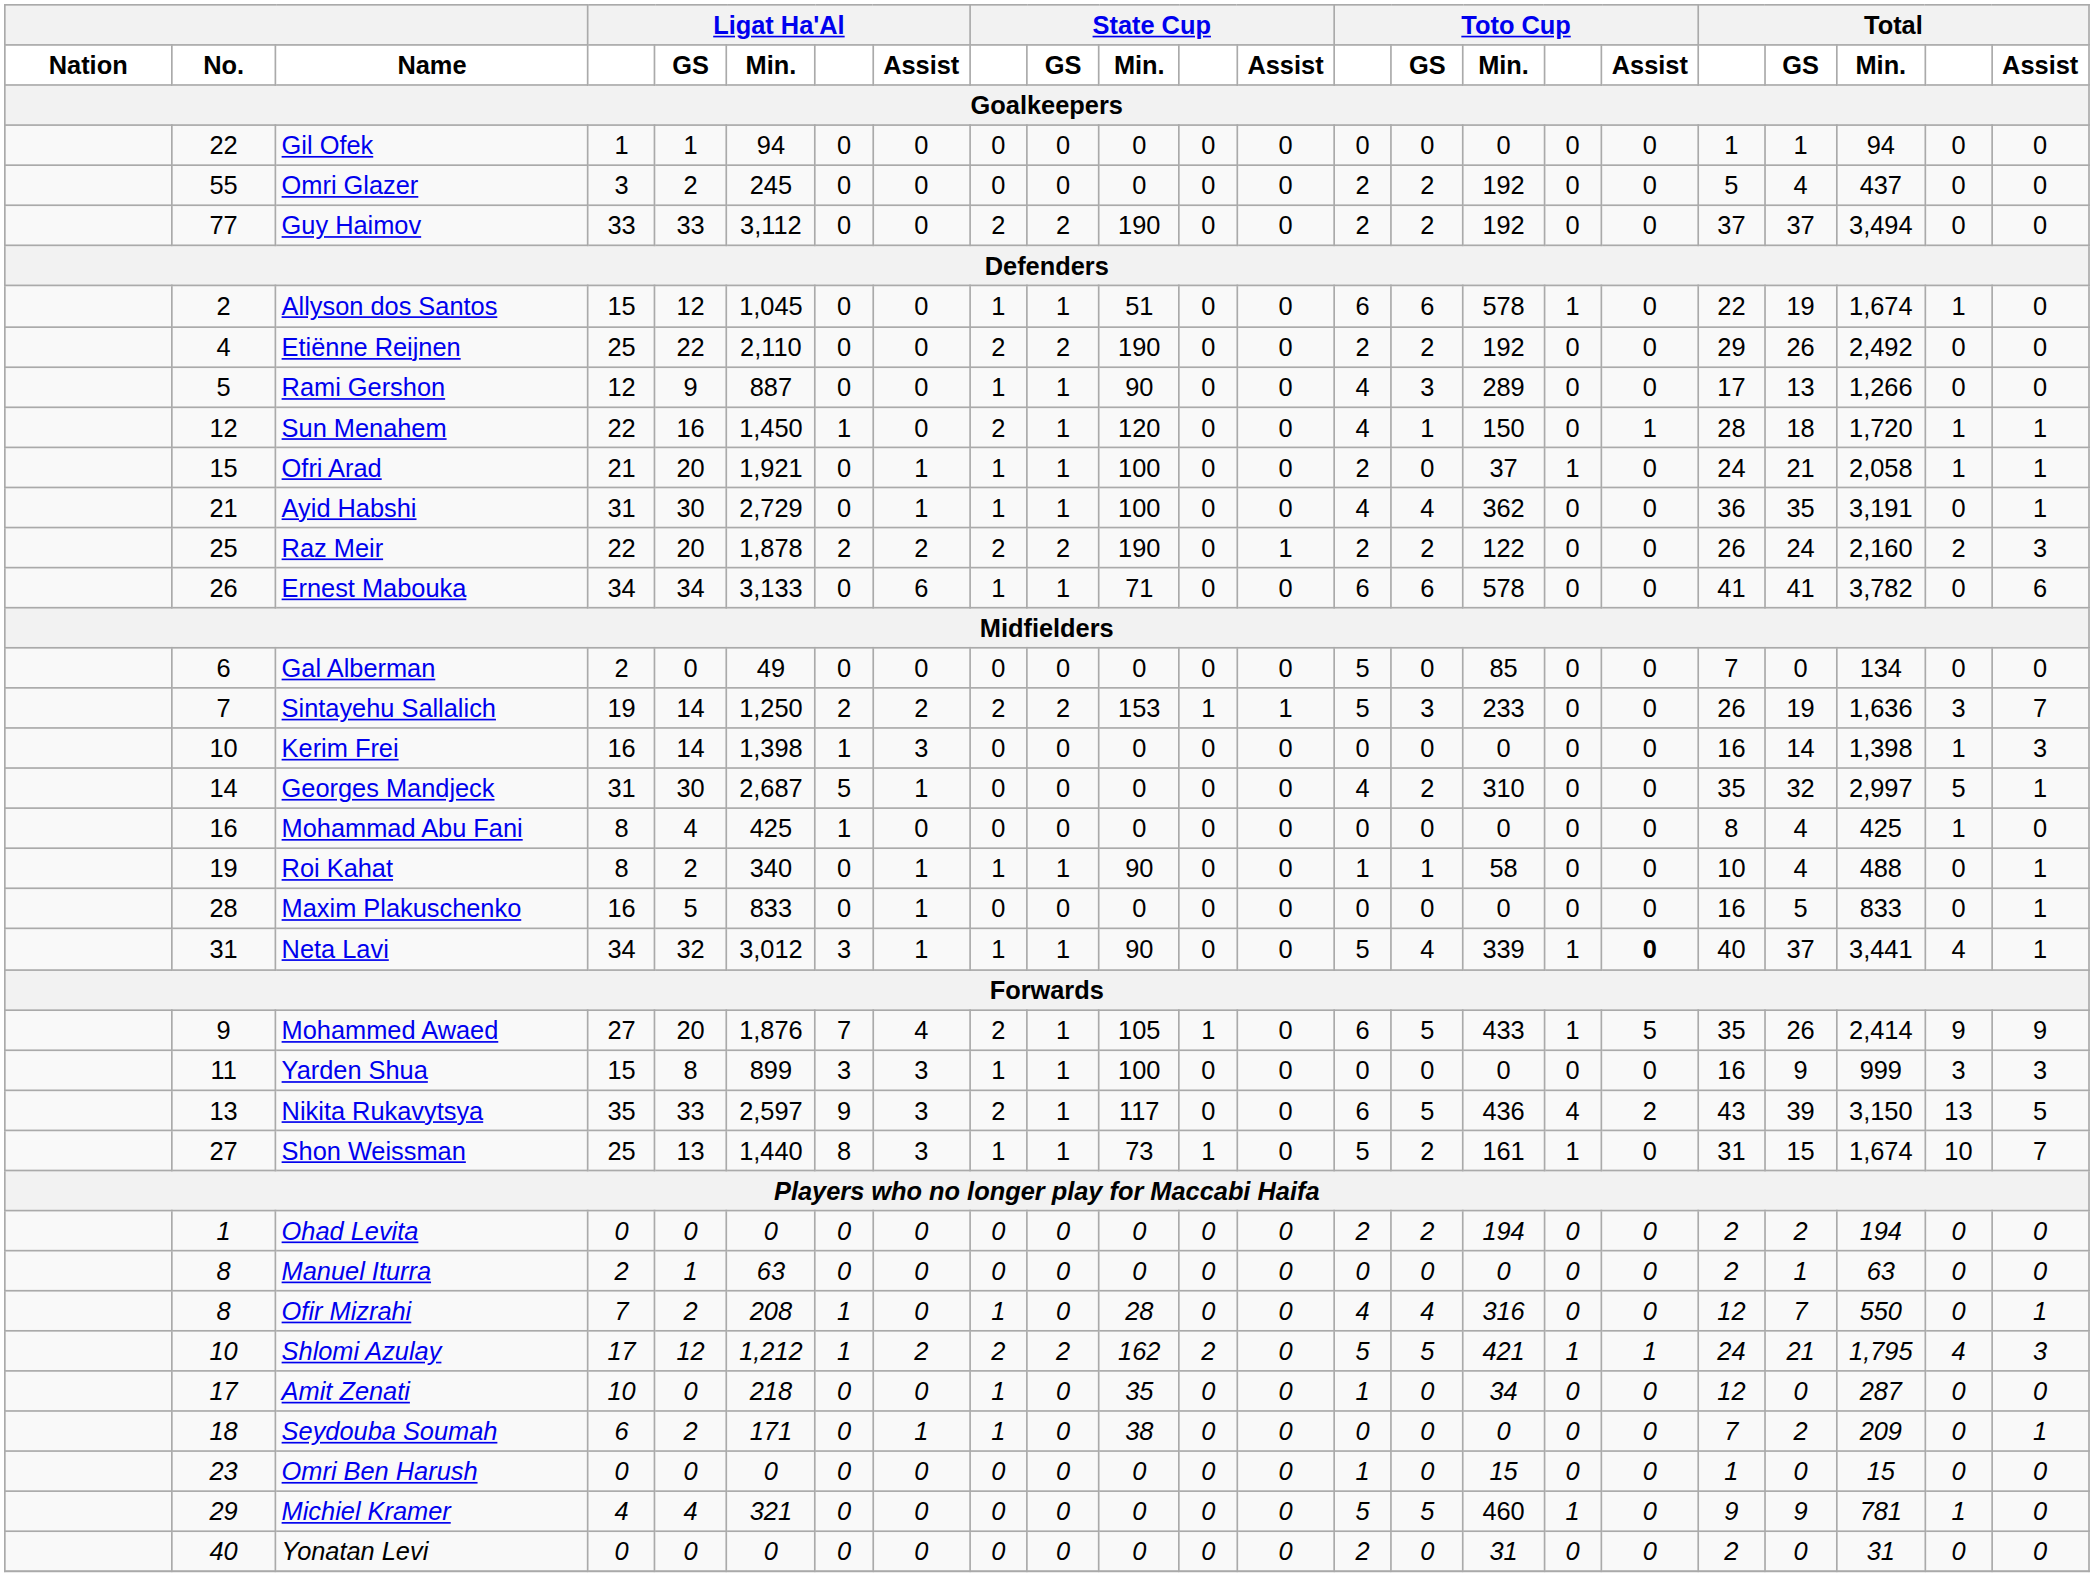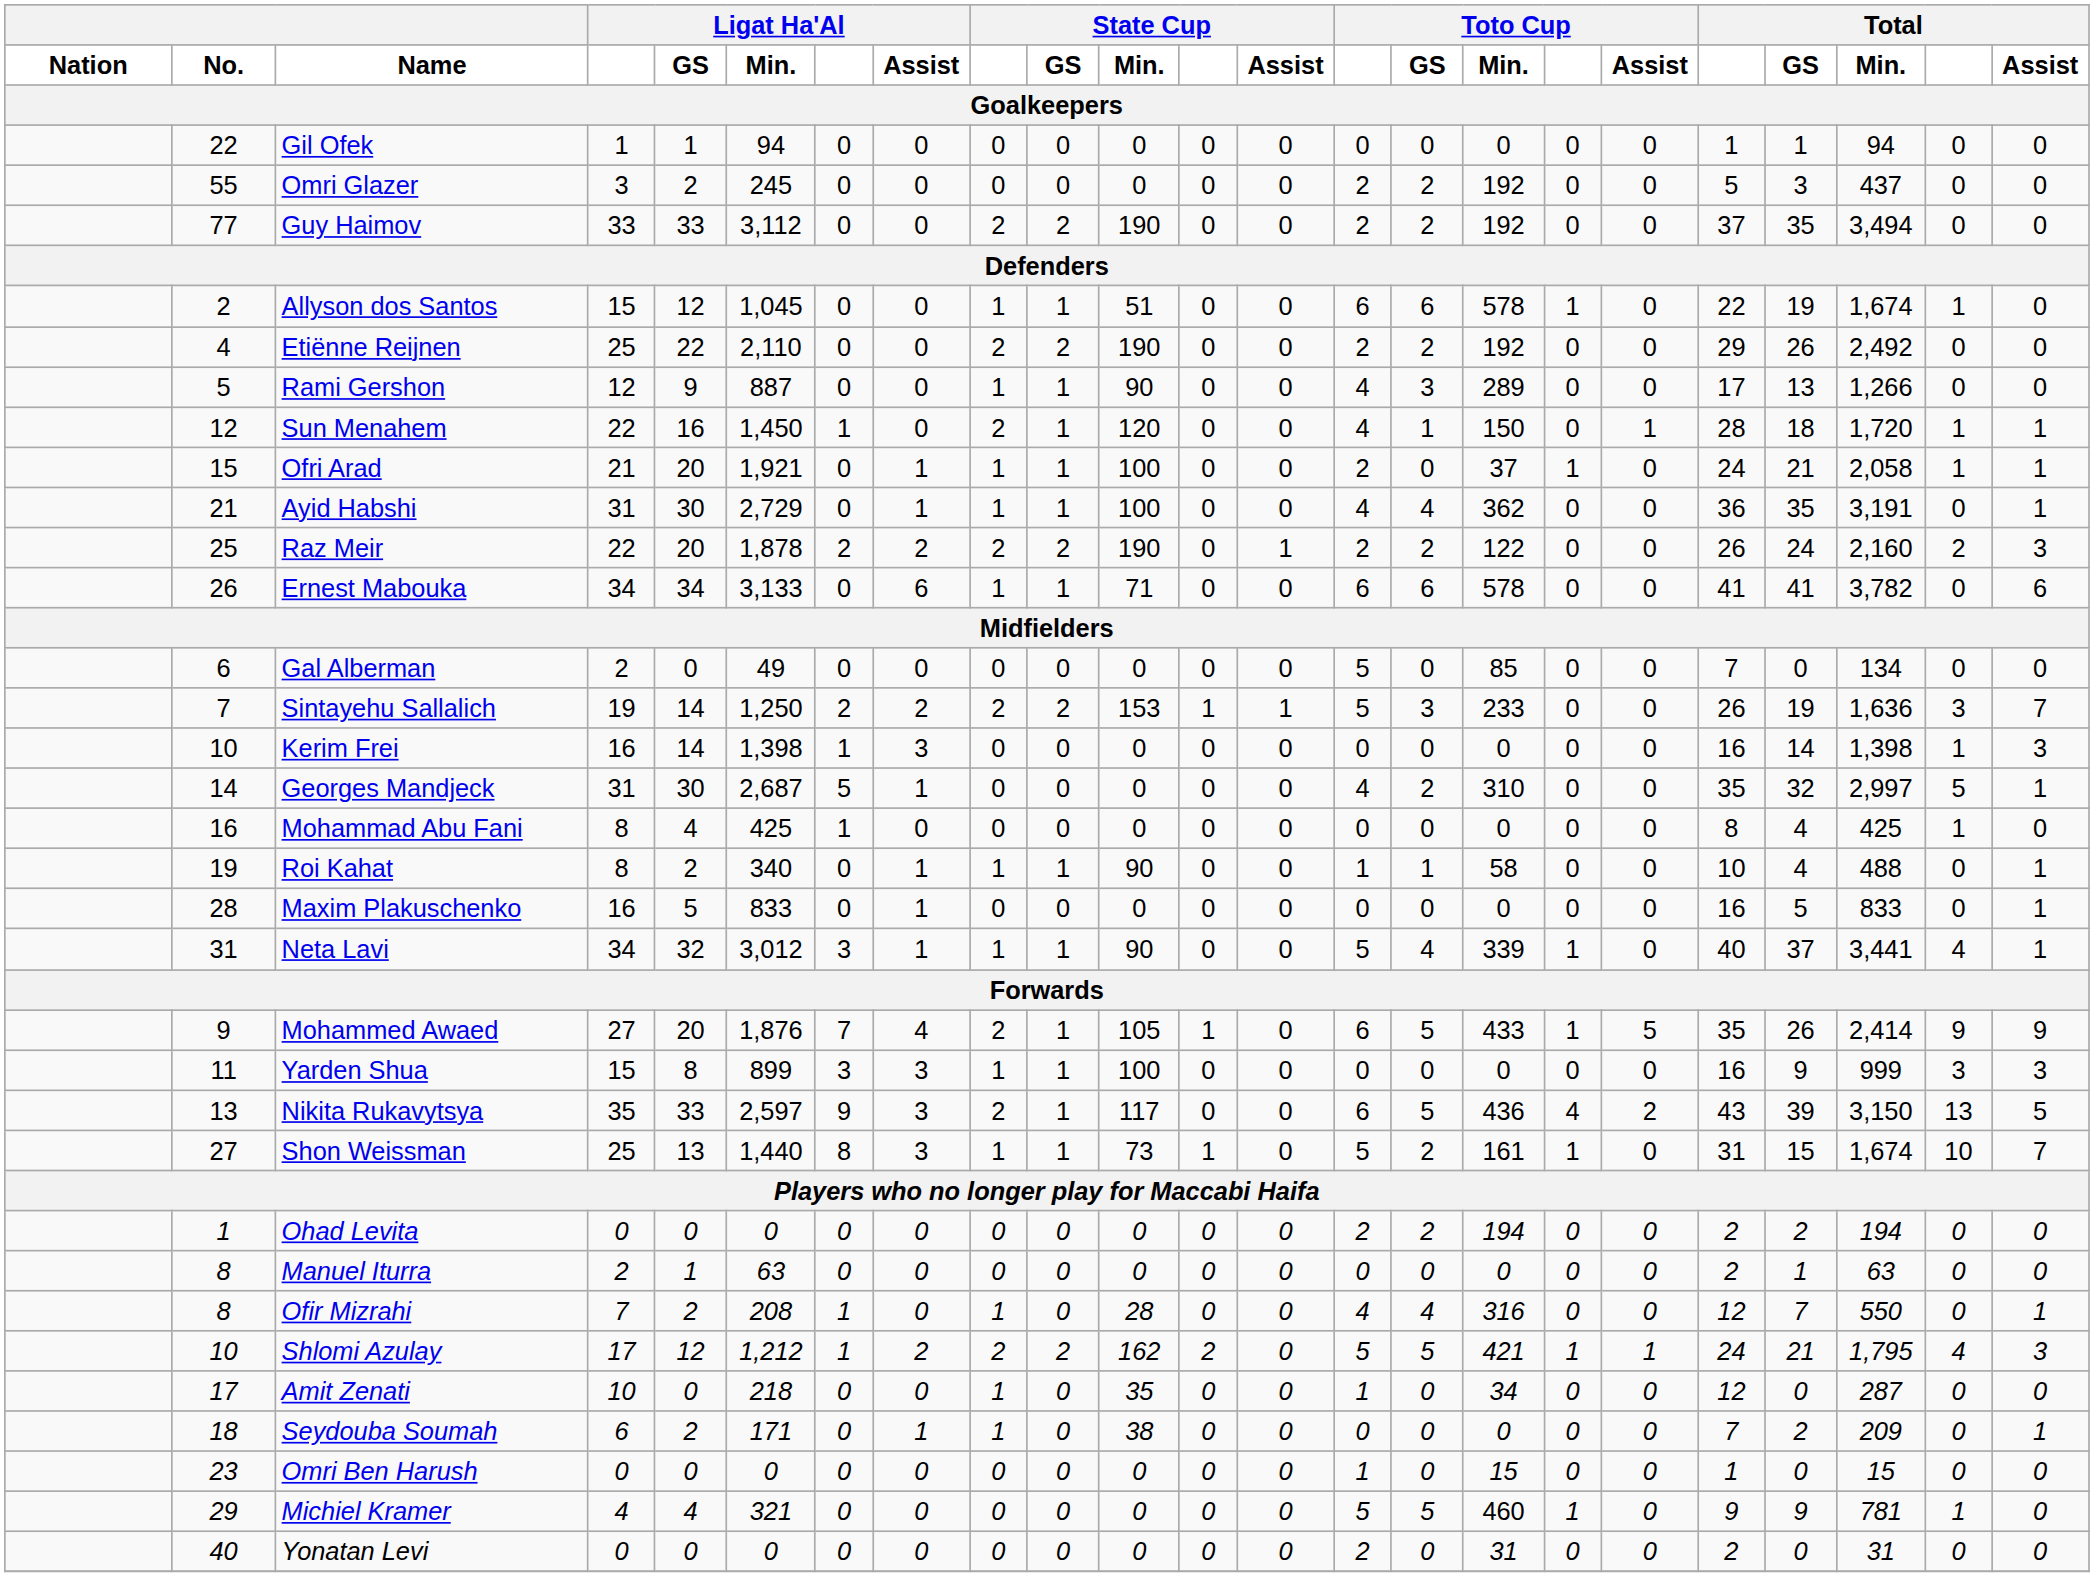Omri Glazer | Total / GS: 4 -> 3
Guy Haimov | Total / GS: 37 -> 35
Neta Lavi | Toto Cup / Assist: bold -> normal
